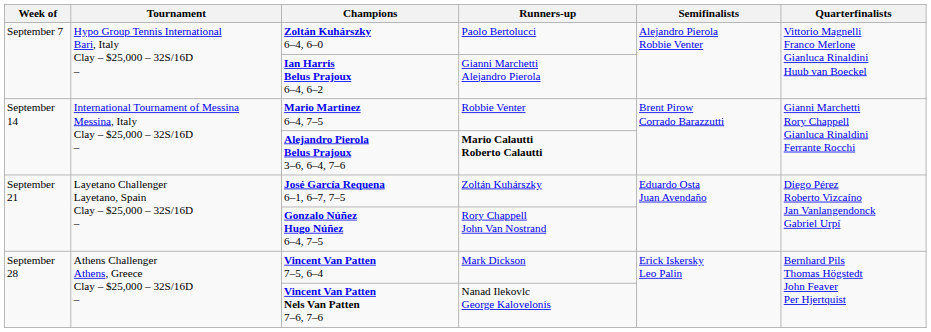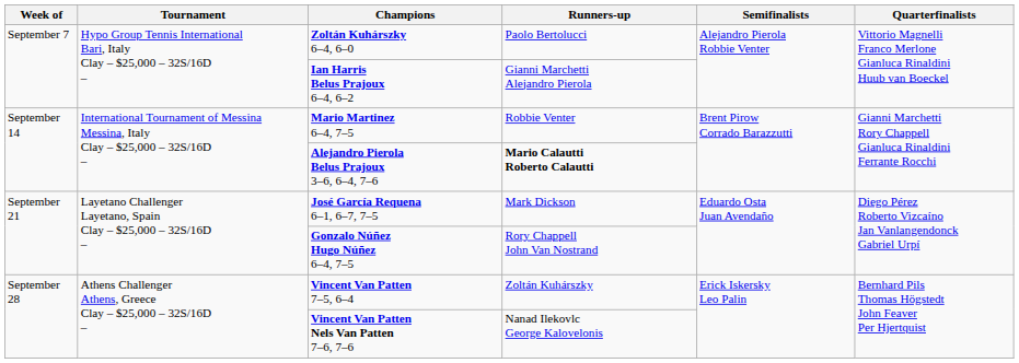José García Requena 6–1, 6–7, 7–5 | Runners-up: Zoltán Kuhárszky -> Mark Dickson
Vincent Van Patten 7–5, 6–4 | Runners-up: Mark Dickson -> Zoltán Kuhárszky
